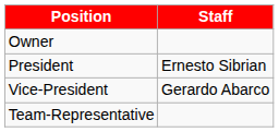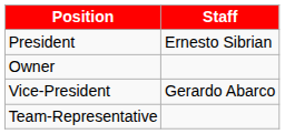rows swapped: Owner <-> President
